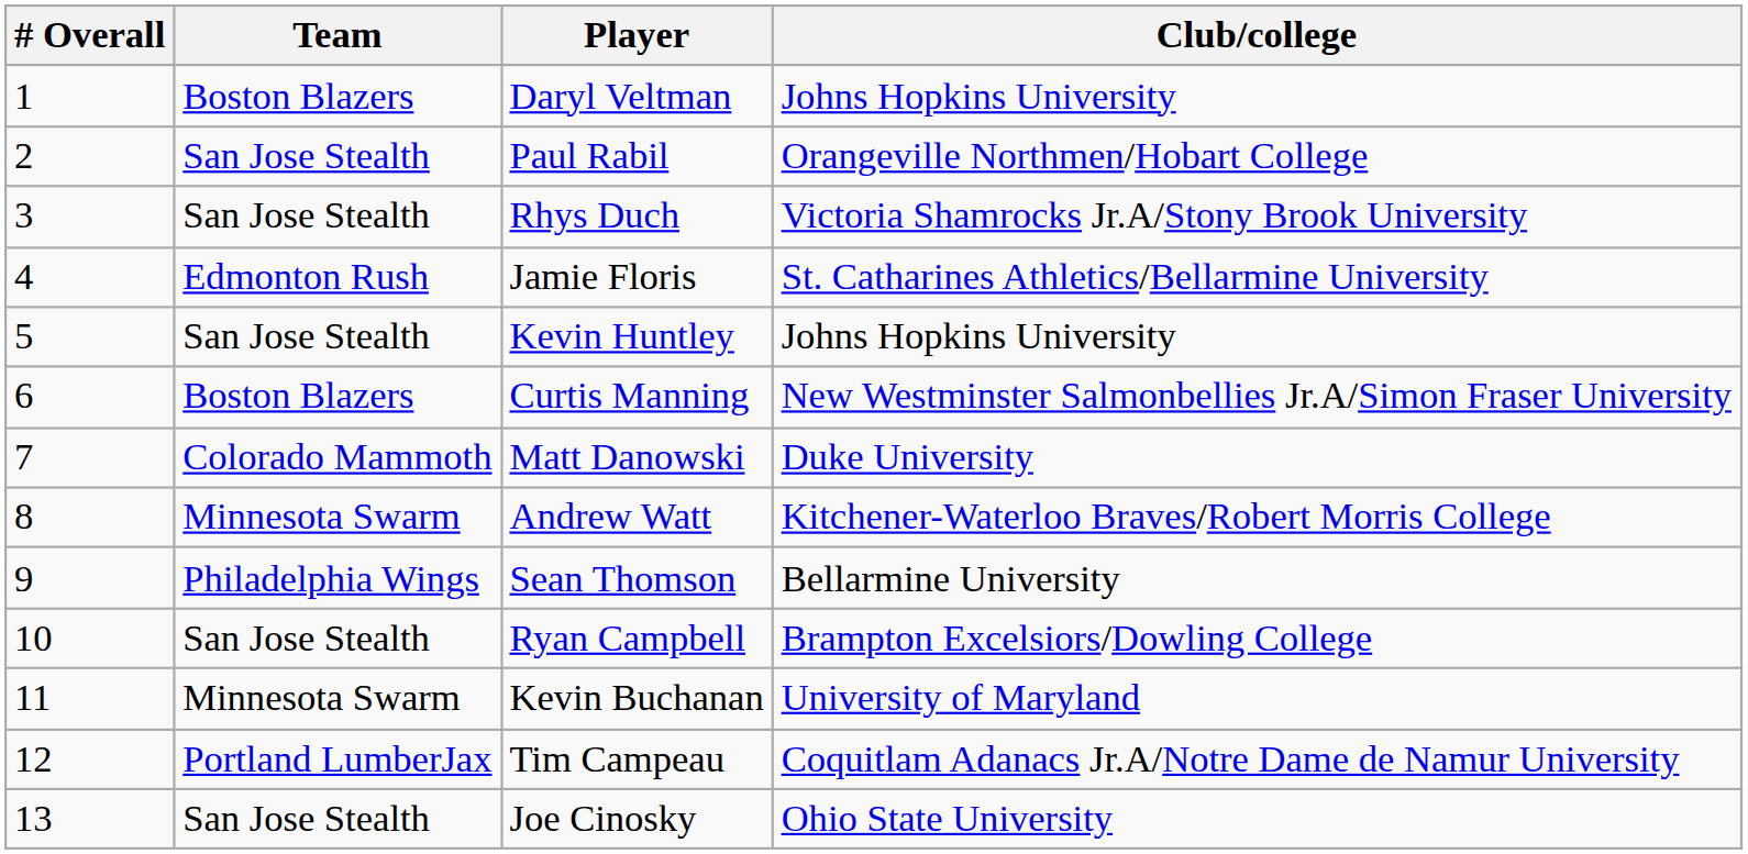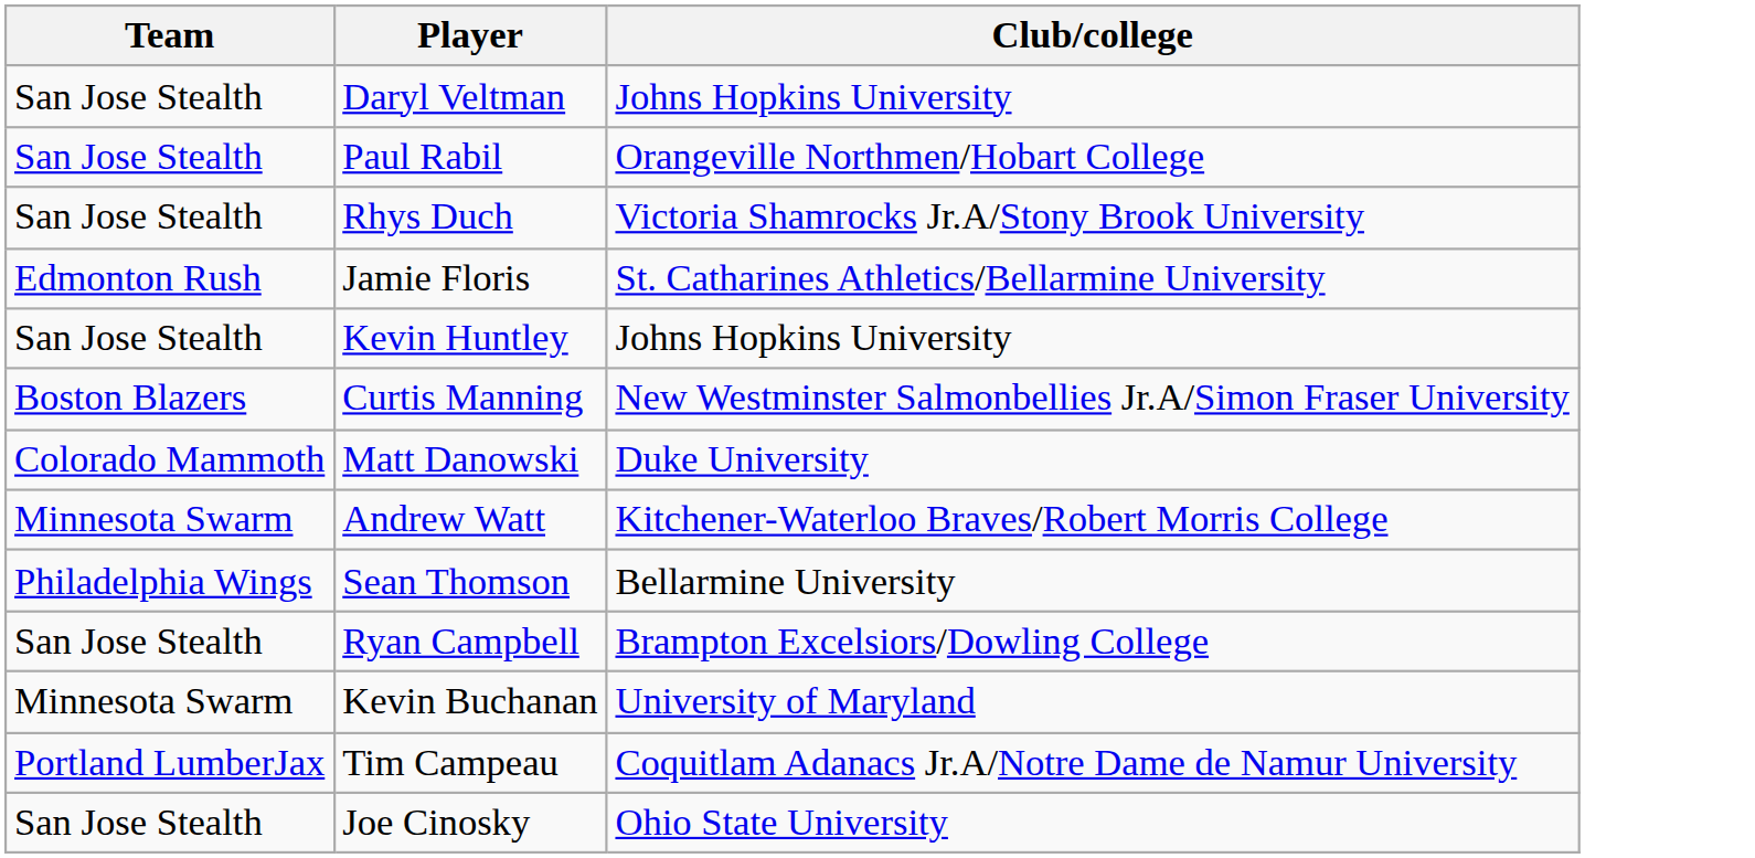- column: # Overall | 1 | 2 | 3 | 4 | 5 | 6 | 7 | 8 | 9 | 10 | 11 | 12 | 13
Daryl Veltman | Team: Boston Blazers -> San Jose Stealth
